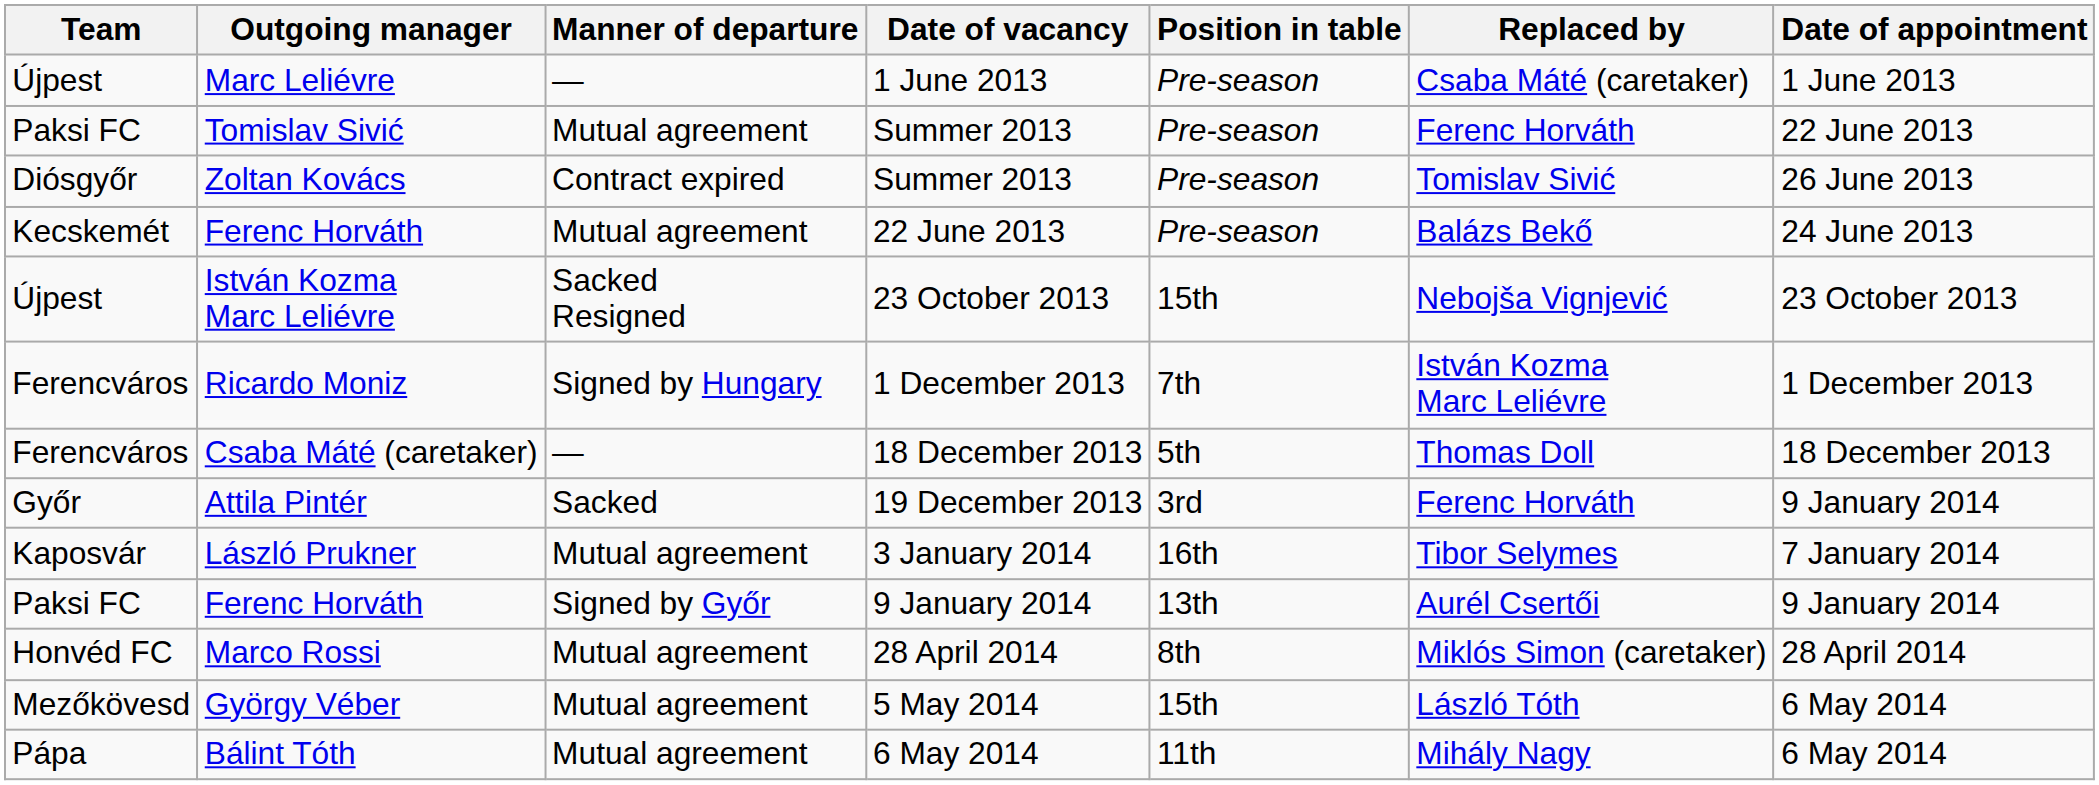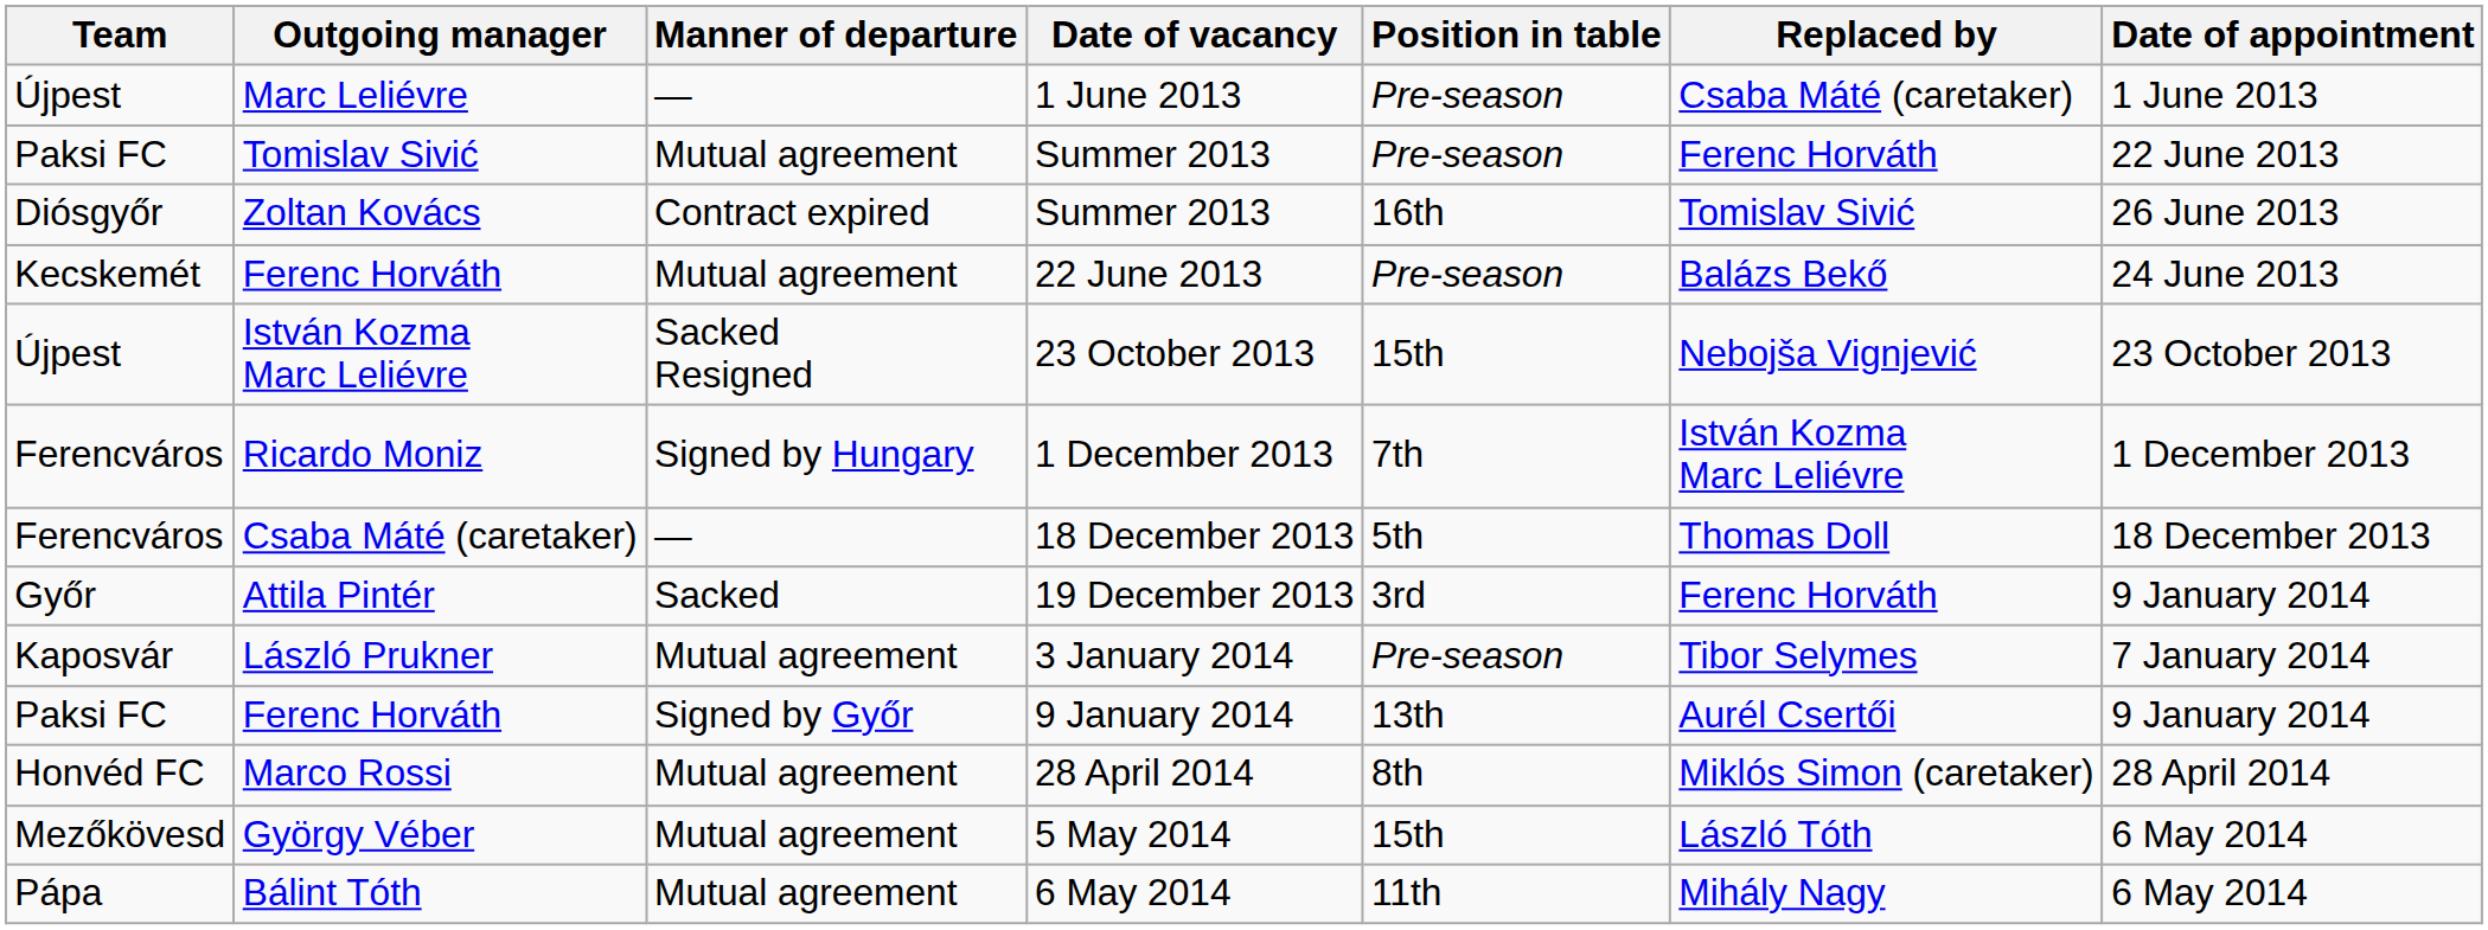Zoltan Kovács | Position in table: Pre-season -> 16th
László Prukner | Position in table: 16th -> Pre-season
